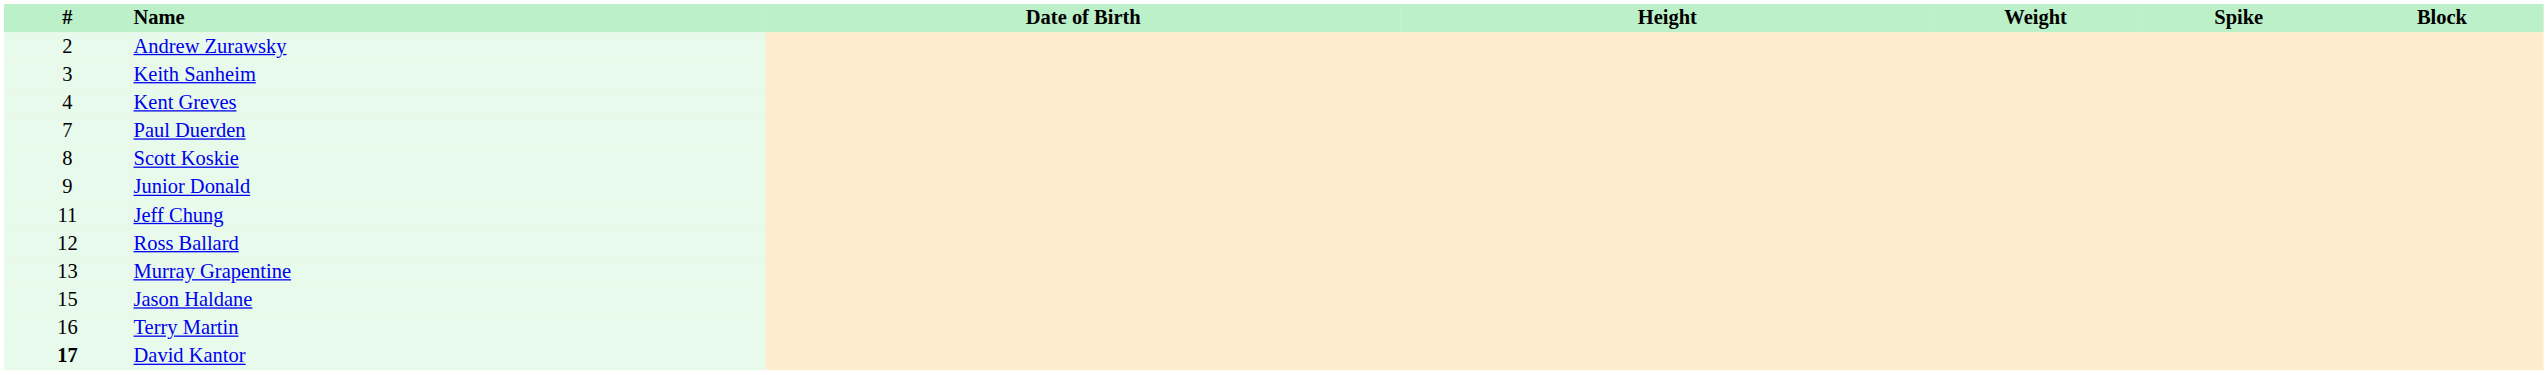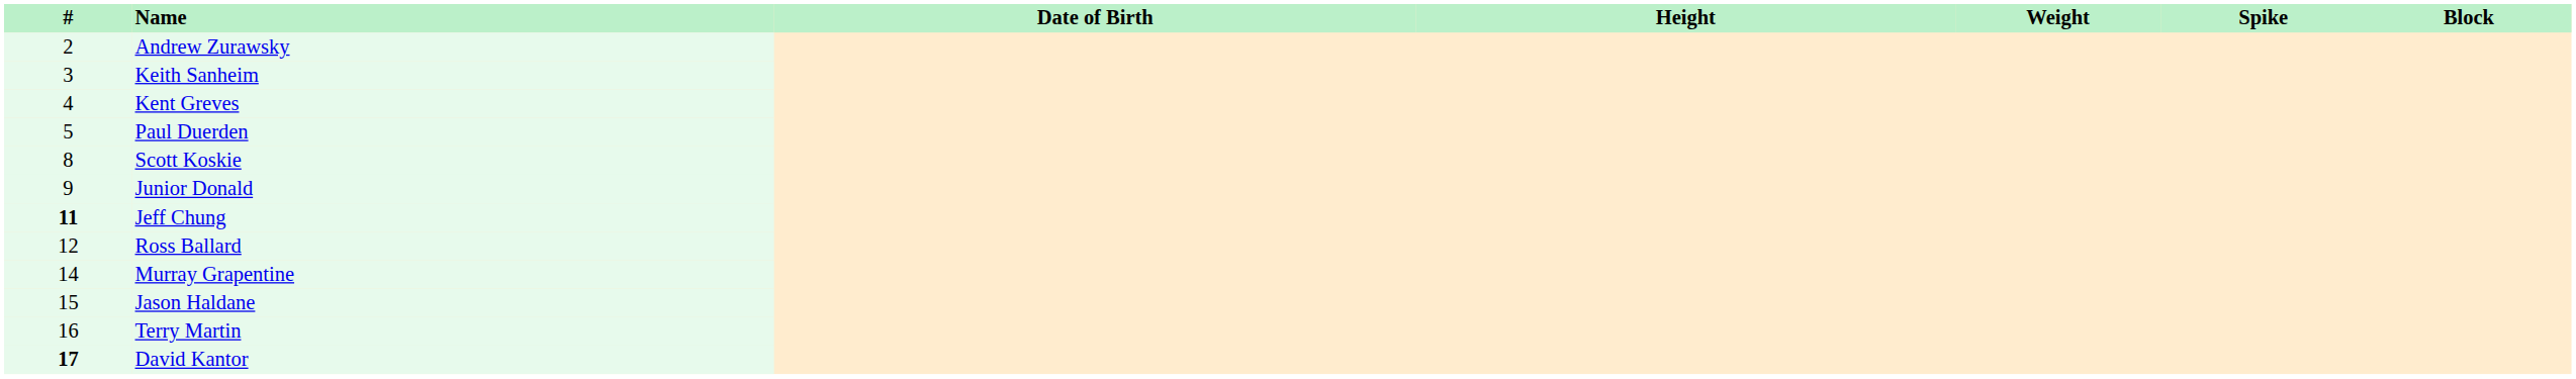Paul Duerden | #: 7 -> 5
Jeff Chung | #: normal -> bold
Murray Grapentine | #: 13 -> 14
